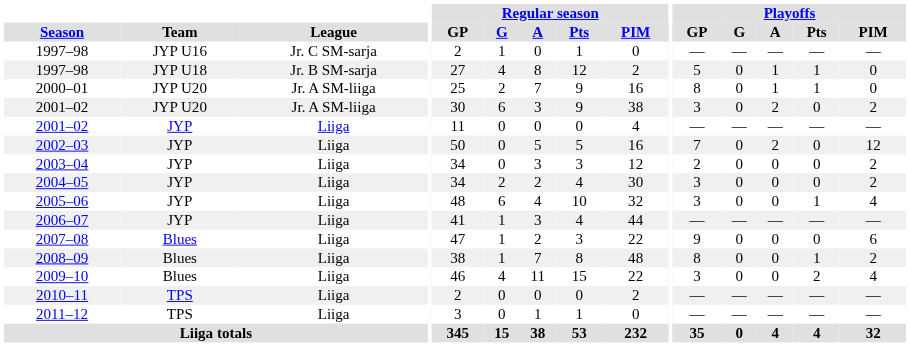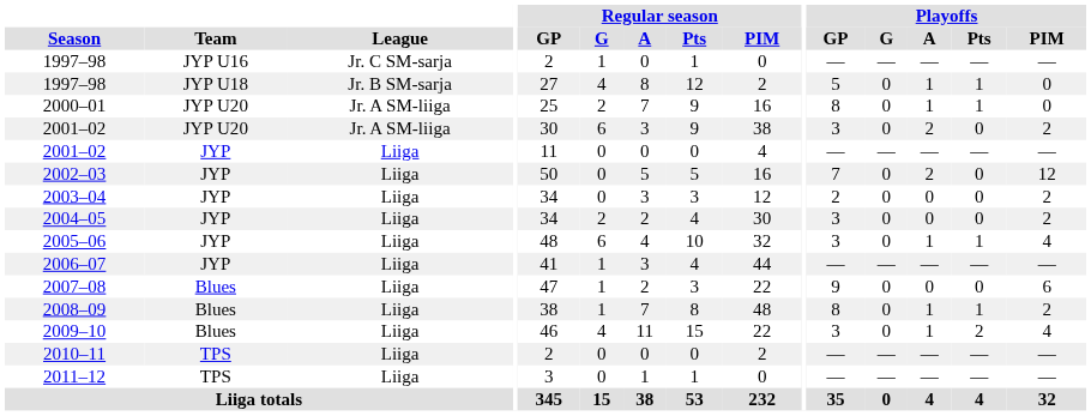2005–06 | Playoffs / A: 0 -> 1
2008–09 | Playoffs / A: 0 -> 1
2009–10 | Playoffs / A: 0 -> 1
